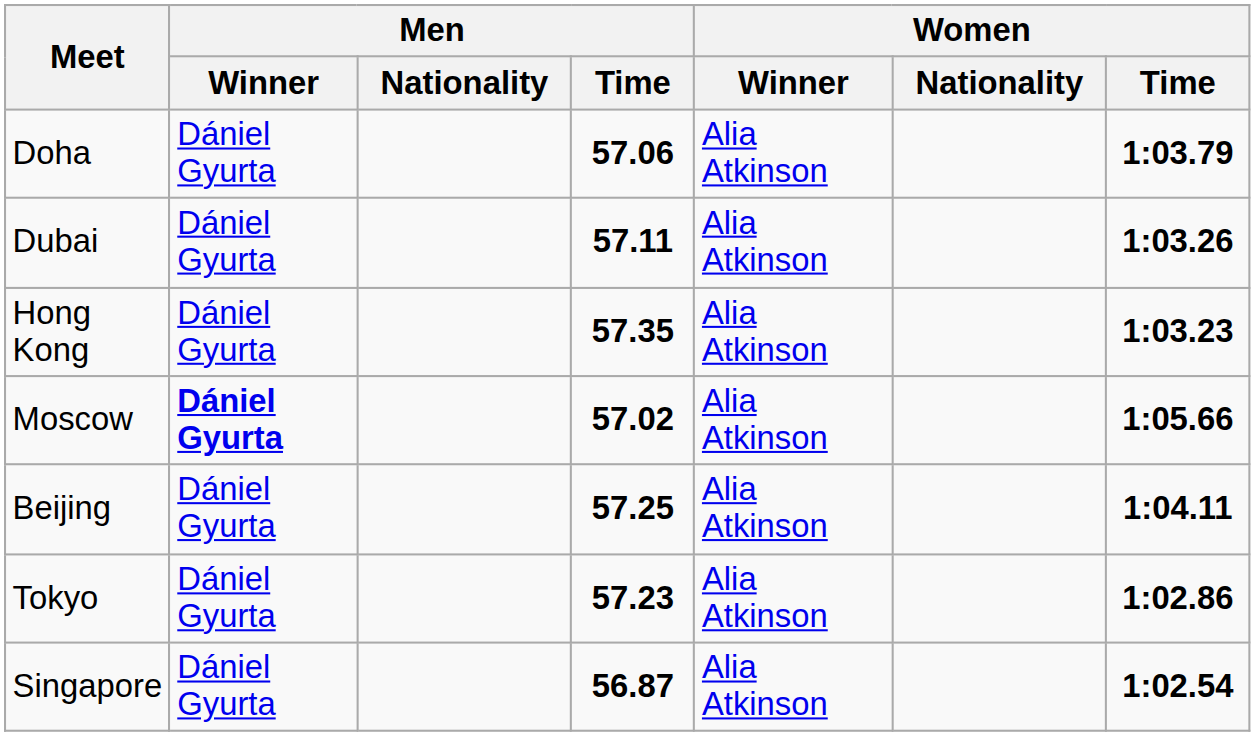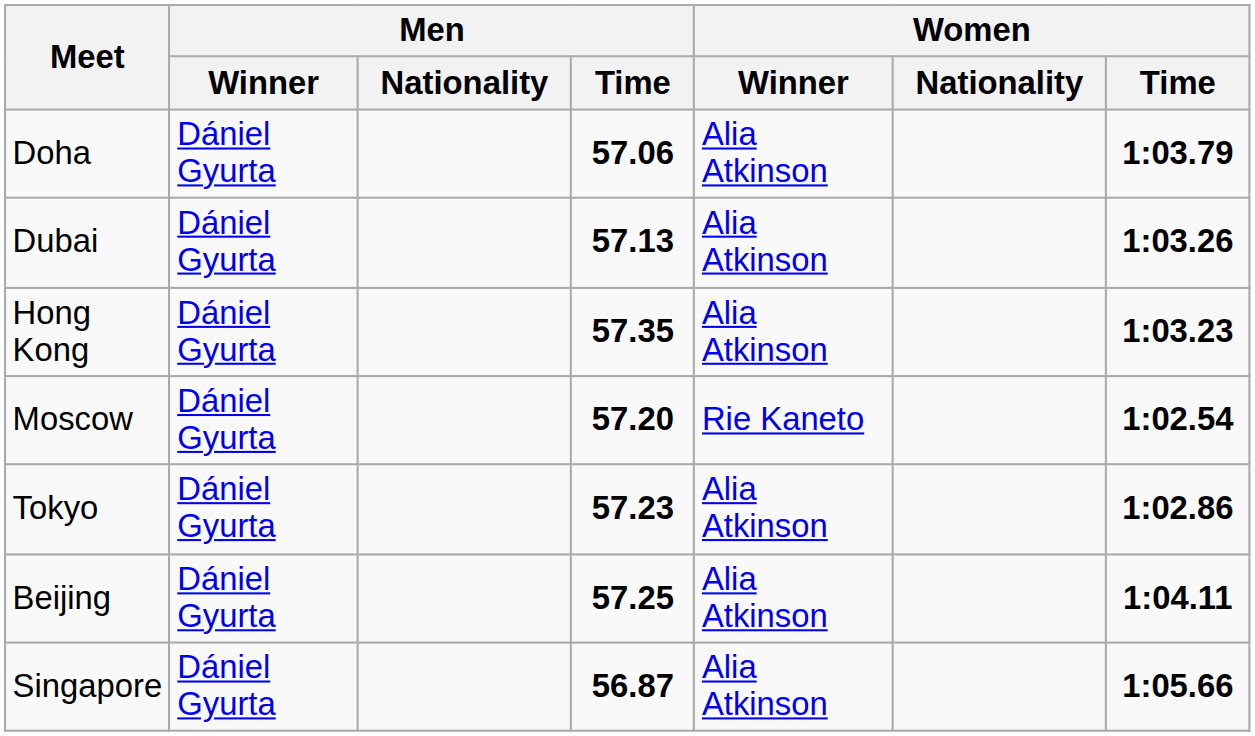Dubai | Men / Time: 57.11 -> 57.13
Moscow | Men / Winner: bold -> normal
Moscow | Men / Time: 57.02 -> 57.20
Moscow | Women / Winner: Alia Atkinson -> Rie Kaneto
Moscow | Women / Time: 1:05.66 -> 1:02.54
rows swapped: Beijing <-> Tokyo
Singapore | Women / Time: 1:02.54 -> 1:05.66
